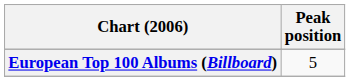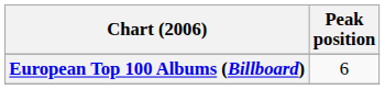European Top 100 Albums (Billboard) | Peak position: 5 -> 6
